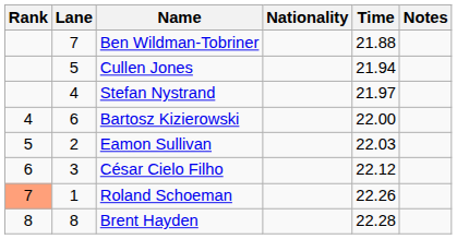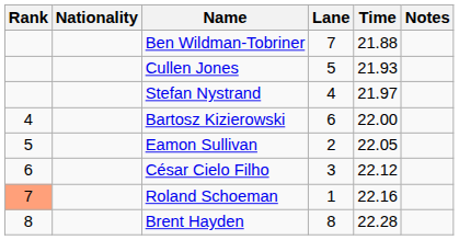columns swapped: Lane <-> Nationality
Cullen Jones | Time: 21.94 -> 21.93
Eamon Sullivan | Time: 22.03 -> 22.05
Roland Schoeman | Time: 22.26 -> 22.16
